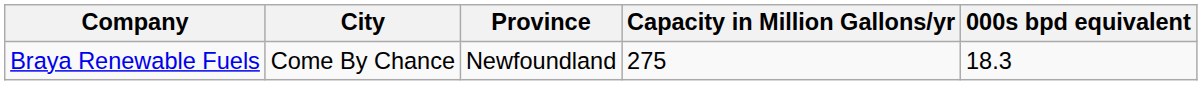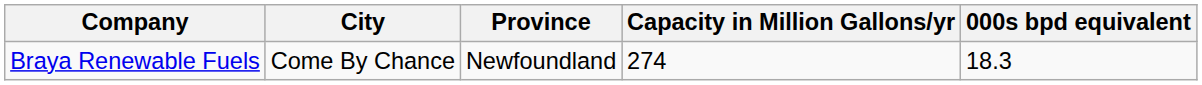Braya Renewable Fuels | Capacity in Million Gallons/yr: 275 -> 274
